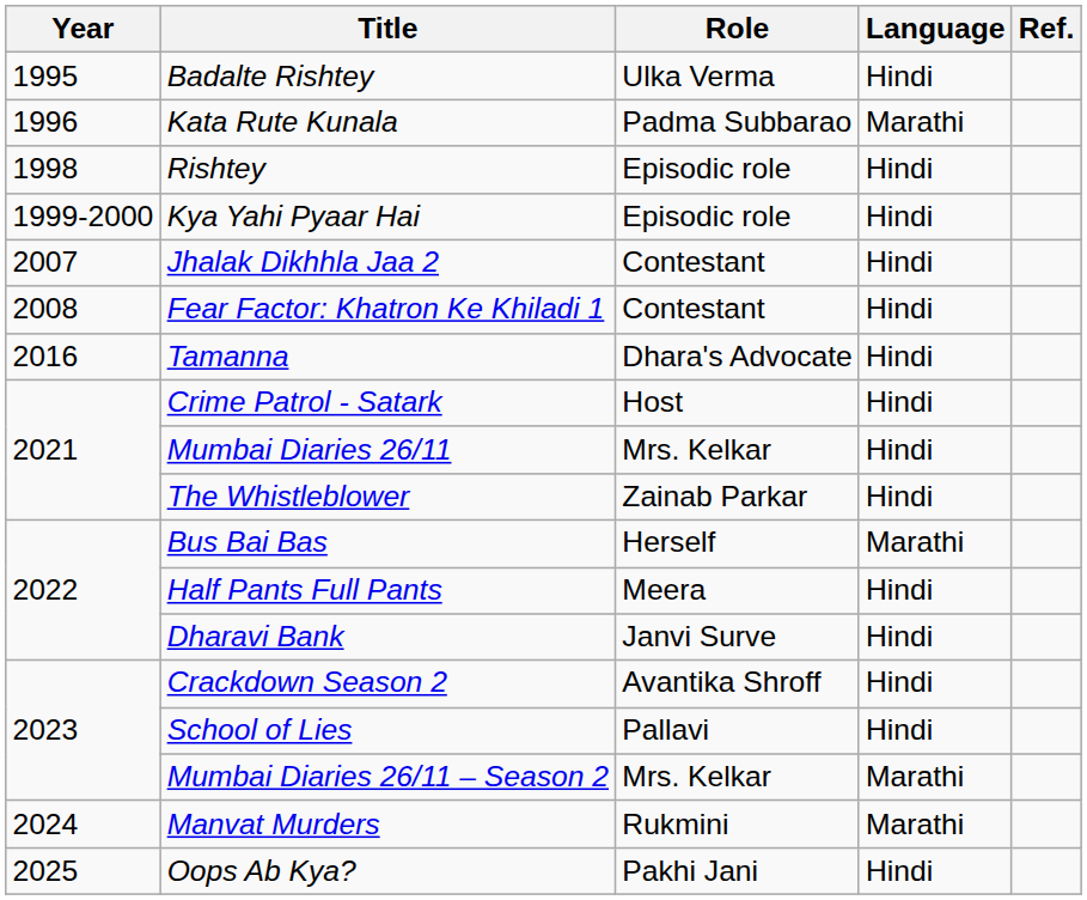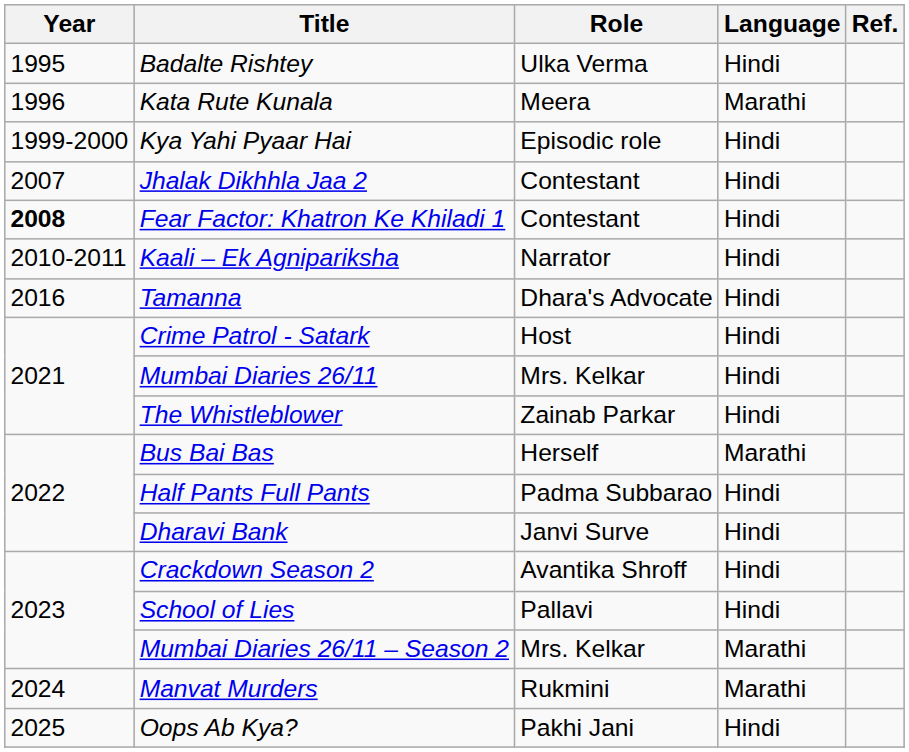Kata Rute Kunala | Role: Padma Subbarao -> Meera
- row: 1998 | Rishtey | Episodic role | Hindi
Fear Factor: Khatron Ke Khiladi 1 | Year: normal -> bold
+ row: 2010-2011 | Kaali – Ek Agnipariksha | Narrator | Hindi
Half Pants Full Pants | Role: Meera -> Padma Subbarao
